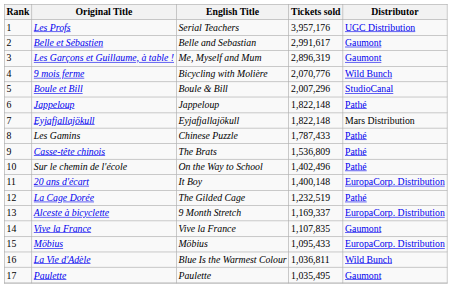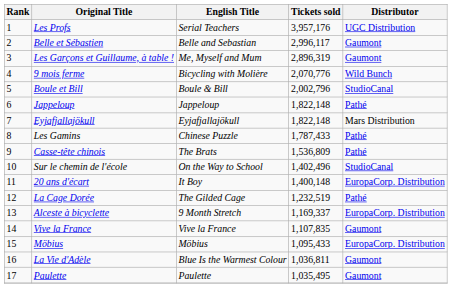Belle et Sébastien | Tickets sold: 2,991,617 -> 2,996,117
Boule et Bill | Tickets sold: 2,007,296 -> 2,002,796
Sur le chemin de l'école | Distributor: Pathé -> StudioCanal
La Vie d'Adèle | Distributor: Wild Bunch -> Gaumont
